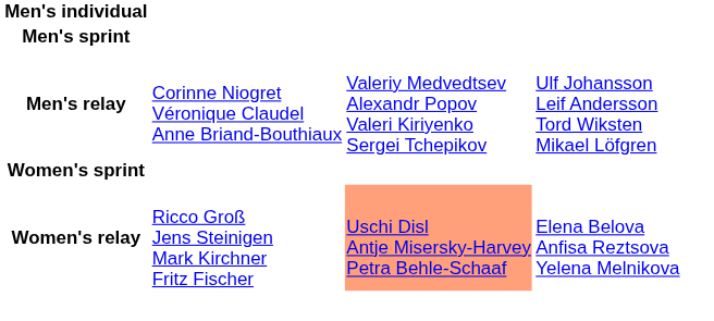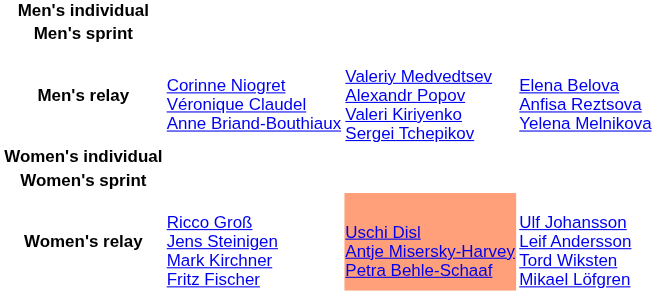Men's relay | column 4: Ulf Johansson Leif Andersson Tord Wiksten Mikael Löfgren -> Elena Belova Anfisa Reztsova Yelena Melnikova
+ row: Women's individual
Women's relay | column 4: Elena Belova Anfisa Reztsova Yelena Melnikova -> Ulf Johansson Leif Andersson Tord Wiksten Mikael Löfgren
